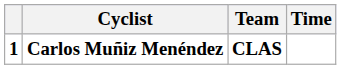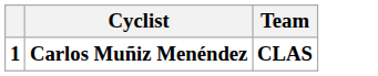- column: Time
